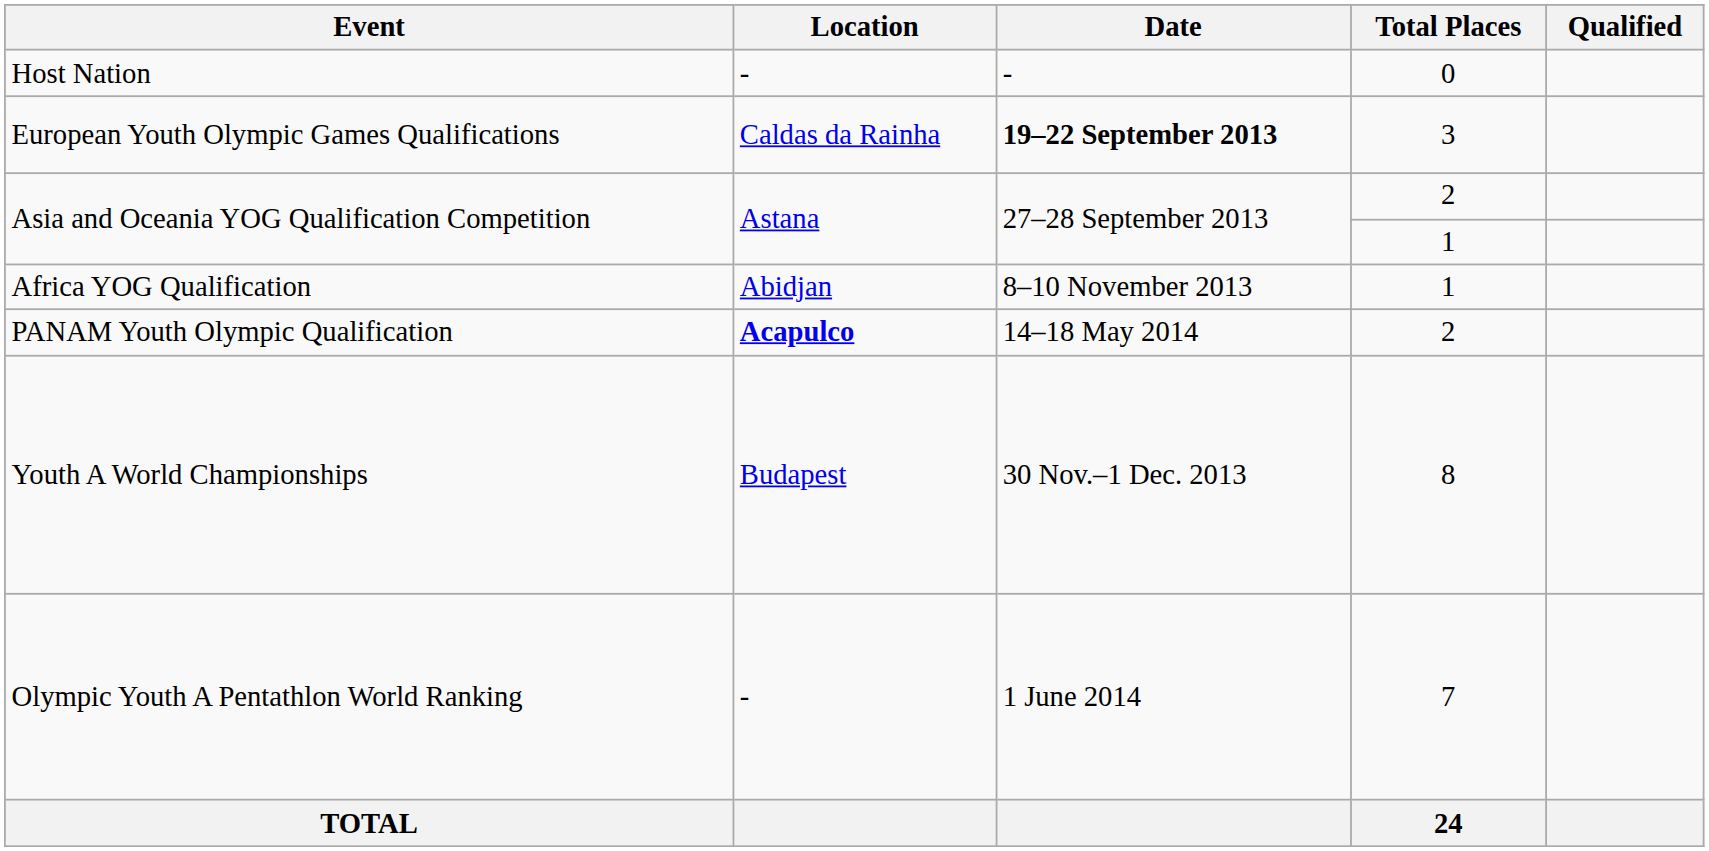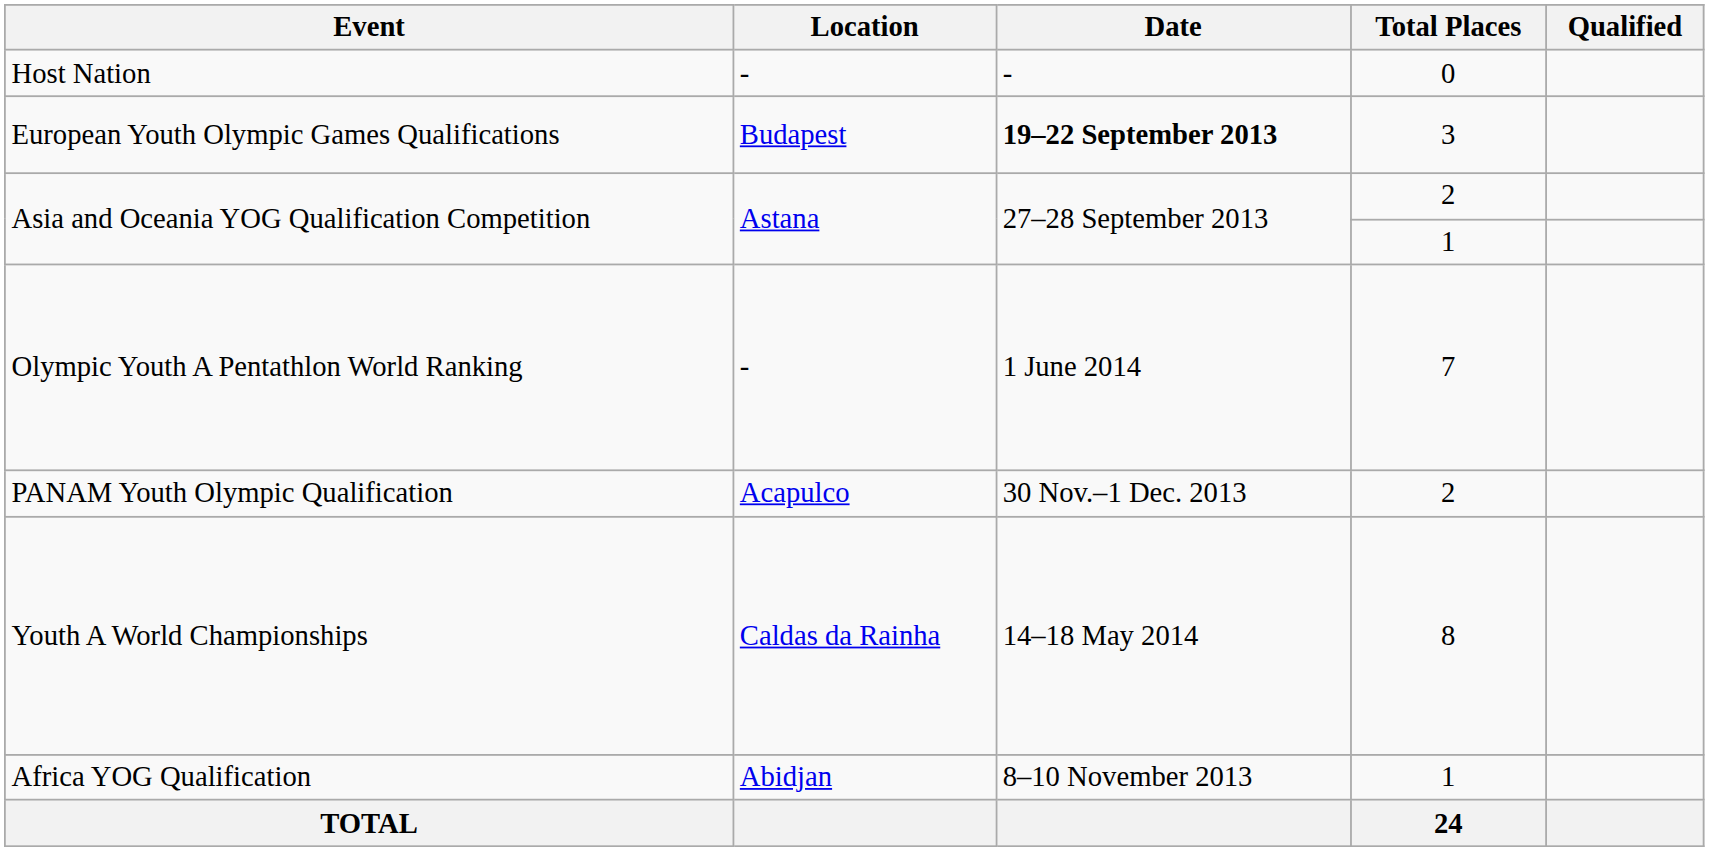European Youth Olympic Games Qualifications | Location: Caldas da Rainha -> Budapest
rows swapped: Africa YOG Qualification <-> Olympic Youth A Pentathlon World Ranking
PANAM Youth Olympic Qualification | Location: bold -> normal
PANAM Youth Olympic Qualification | Date: 14–18 May 2014 -> 30 Nov.–1 Dec. 2013
Youth A World Championships | Location: Budapest -> Caldas da Rainha
Youth A World Championships | Date: 30 Nov.–1 Dec. 2013 -> 14–18 May 2014
